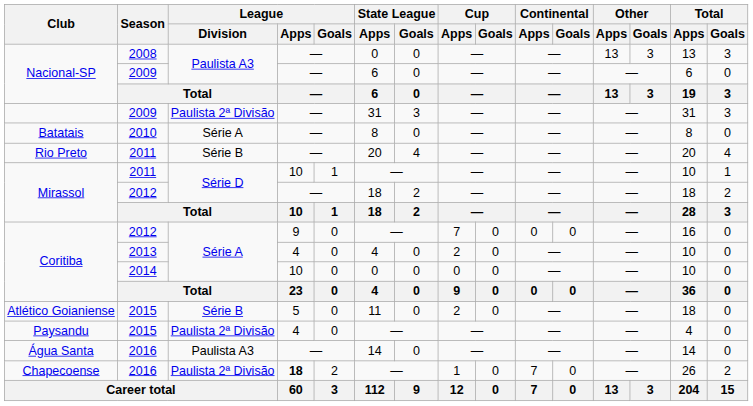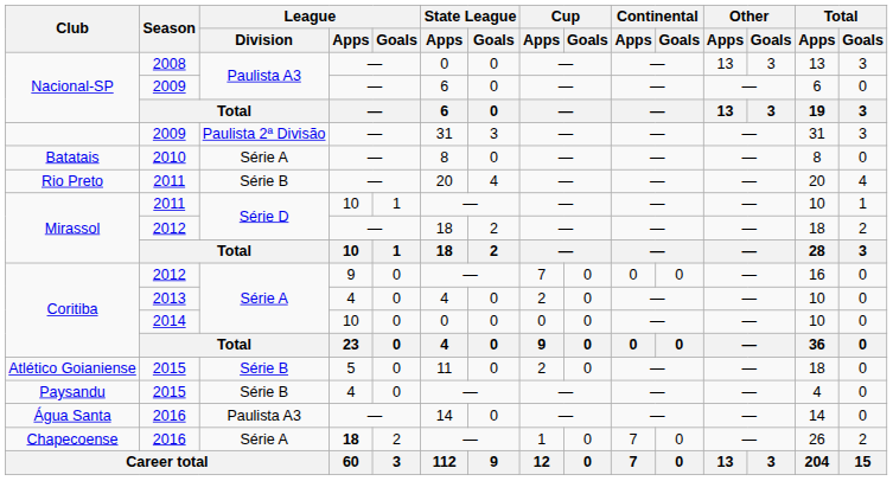Paysandu | League / Division: Paulista 2ª Divisão -> Série B
Chapecoense | League / Division: Paulista 2ª Divisão -> Série A
